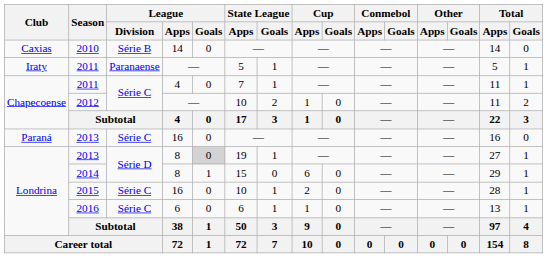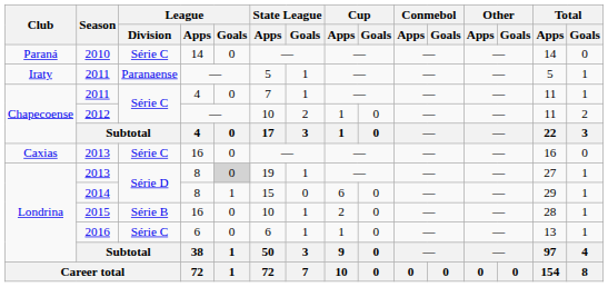2010 | Club: Caxias -> Paraná
2010 | League / Division: Série B -> Série C
2013 / 16 | Club: Paraná -> Caxias
2015 | League / Division: Série C -> Série B
